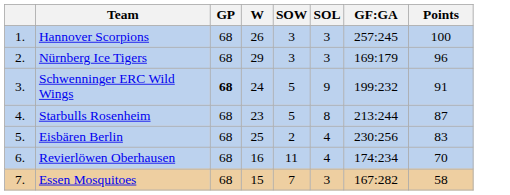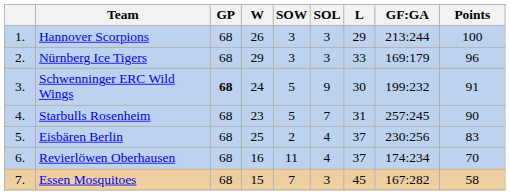+ column: L | 29 | 33 | 30 | 31 | 37 | 37 | 45
Hannover Scorpions | GF:GA: 257:245 -> 213:244
Starbulls Rosenheim | SOL: 8 -> 7
Starbulls Rosenheim | GF:GA: 213:244 -> 257:245
Starbulls Rosenheim | Points: 87 -> 90
